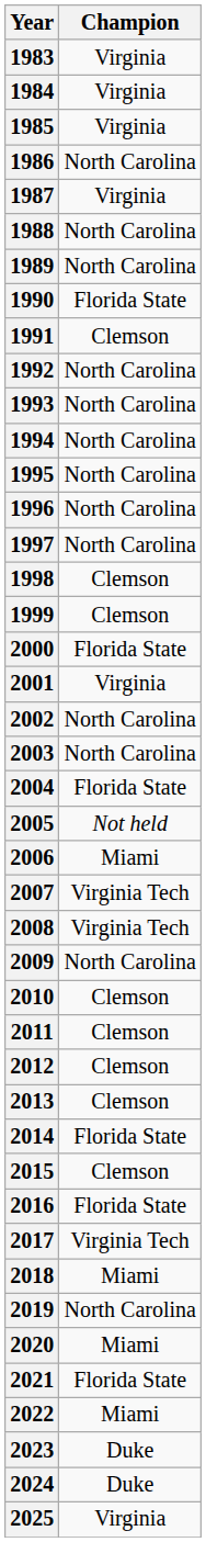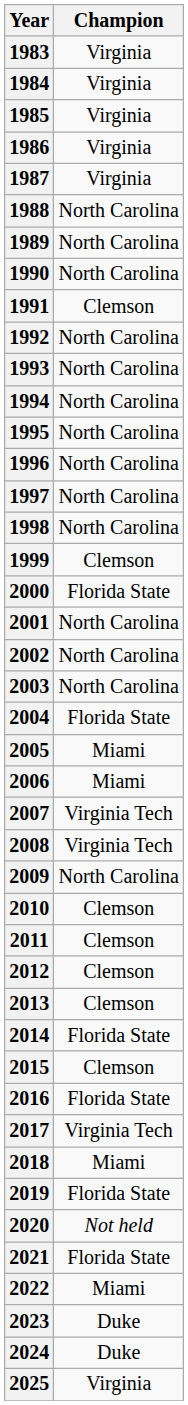1986 | Champion: North Carolina -> Virginia
1990 | Champion: Florida State -> North Carolina
1998 | Champion: Clemson -> North Carolina
2001 | Champion: Virginia -> North Carolina
2005 | Champion: Not held -> Miami
2019 | Champion: North Carolina -> Florida State
2020 | Champion: Miami -> Not held
